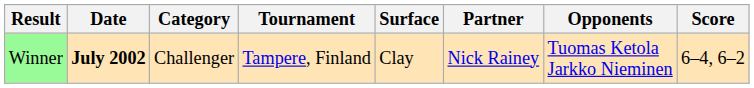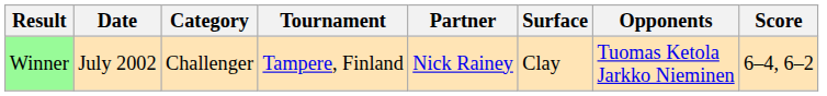columns swapped: Surface <-> Partner
Winner | Date: bold -> normal
